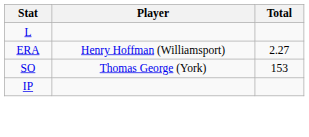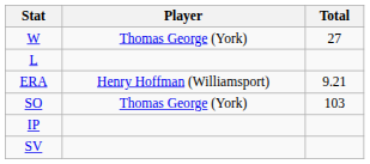+ row: W | Thomas George (York) | 27
ERA | Total: 2.27 -> 9.21
SO | Total: 153 -> 103
+ row: SV
